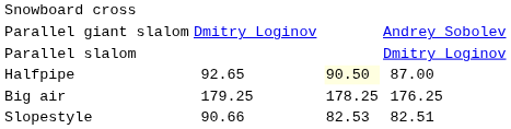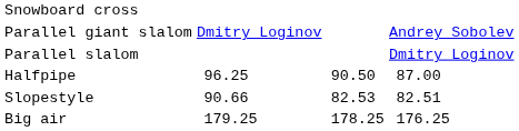Halfpipe | column 3: 92.65 -> 96.25
Halfpipe | column 5: lightyellow background -> no background
rows swapped: Slopestyle <-> Big air
